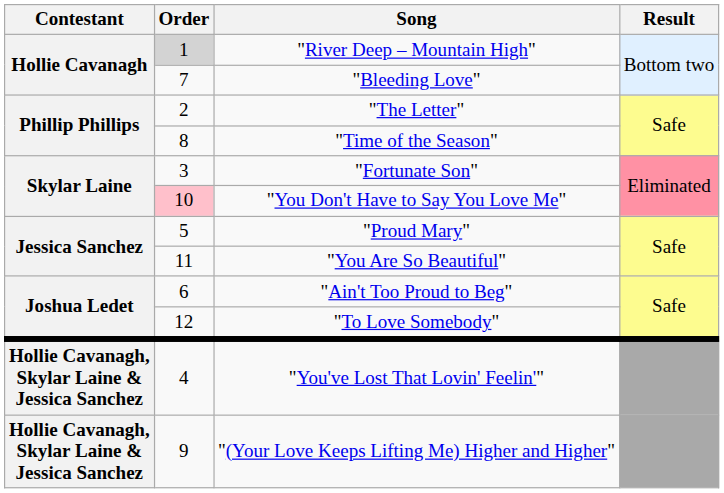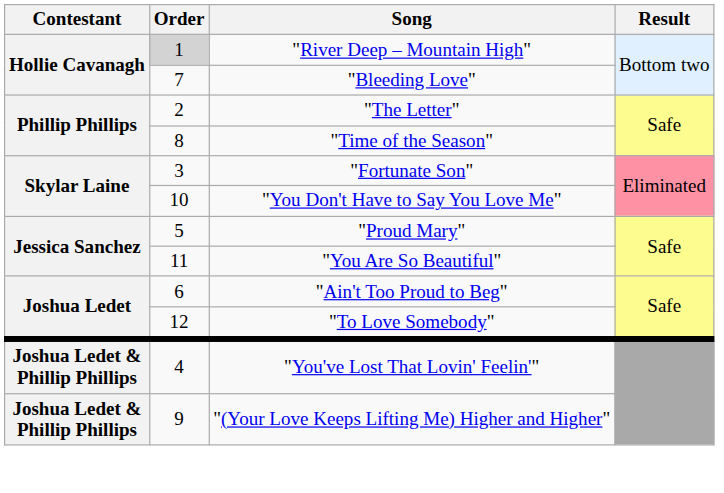"You Don't Have to Say You Love Me" | Order: pink background -> no background
"You've Lost That Lovin' Feelin'" | Contestant: Hollie Cavanagh, Skylar Laine & Jessica Sanchez -> Joshua Ledet & Phillip Phillips
"(Your Love Keeps Lifting Me) Higher and Higher" | Contestant: Hollie Cavanagh, Skylar Laine & Jessica Sanchez -> Joshua Ledet & Phillip Phillips
